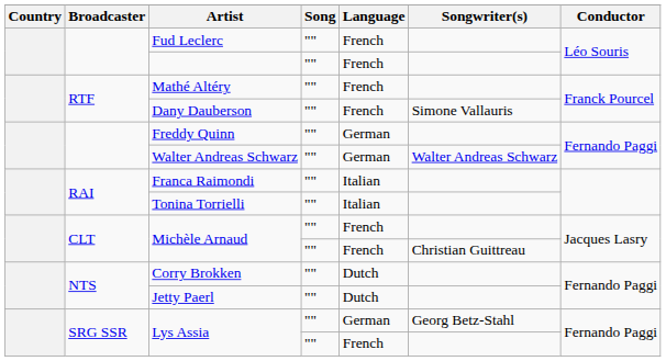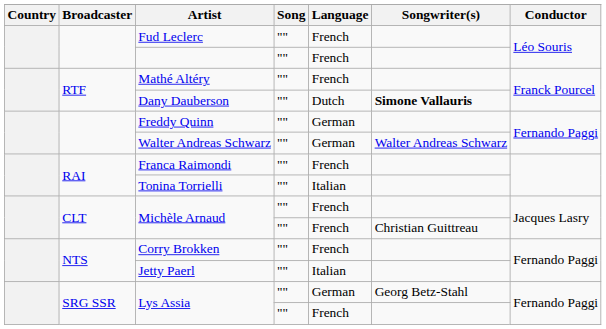Dany Dauberson | Language: French -> Dutch
Dany Dauberson | Songwriter(s): normal -> bold
Franca Raimondi | Language: Italian -> French
Corry Brokken | Language: Dutch -> French
Jetty Paerl | Language: Dutch -> Italian
